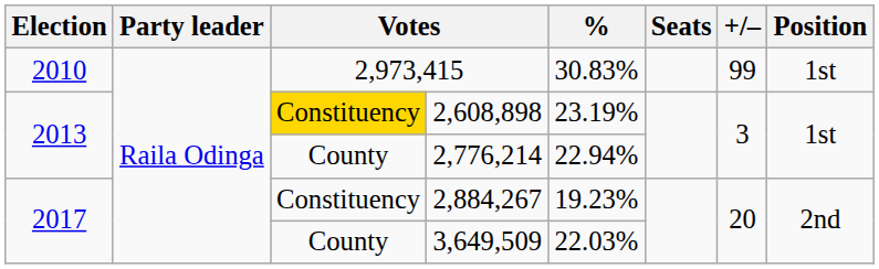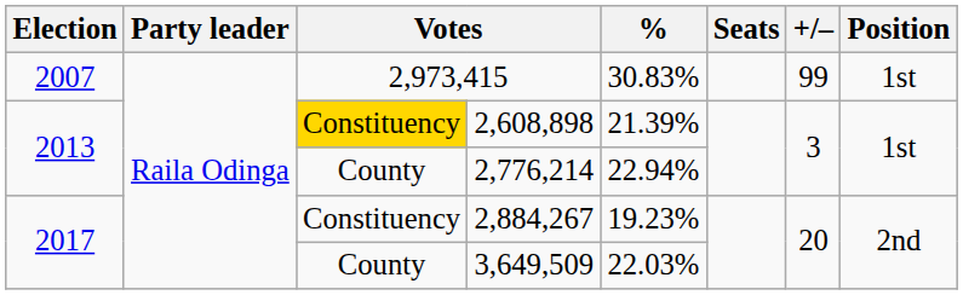2,973,415 | Election: 2010 -> 2007
2,608,898 | %: 23.19% -> 21.39%
